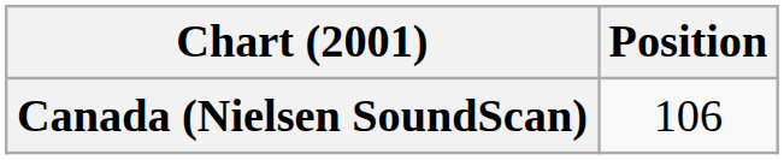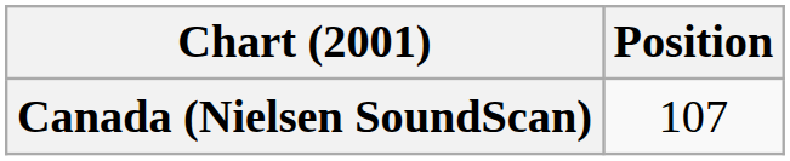Canada (Nielsen SoundScan) | Position: 106 -> 107
